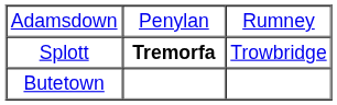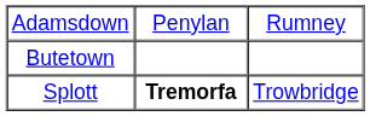rows swapped: Splott <-> Butetown
